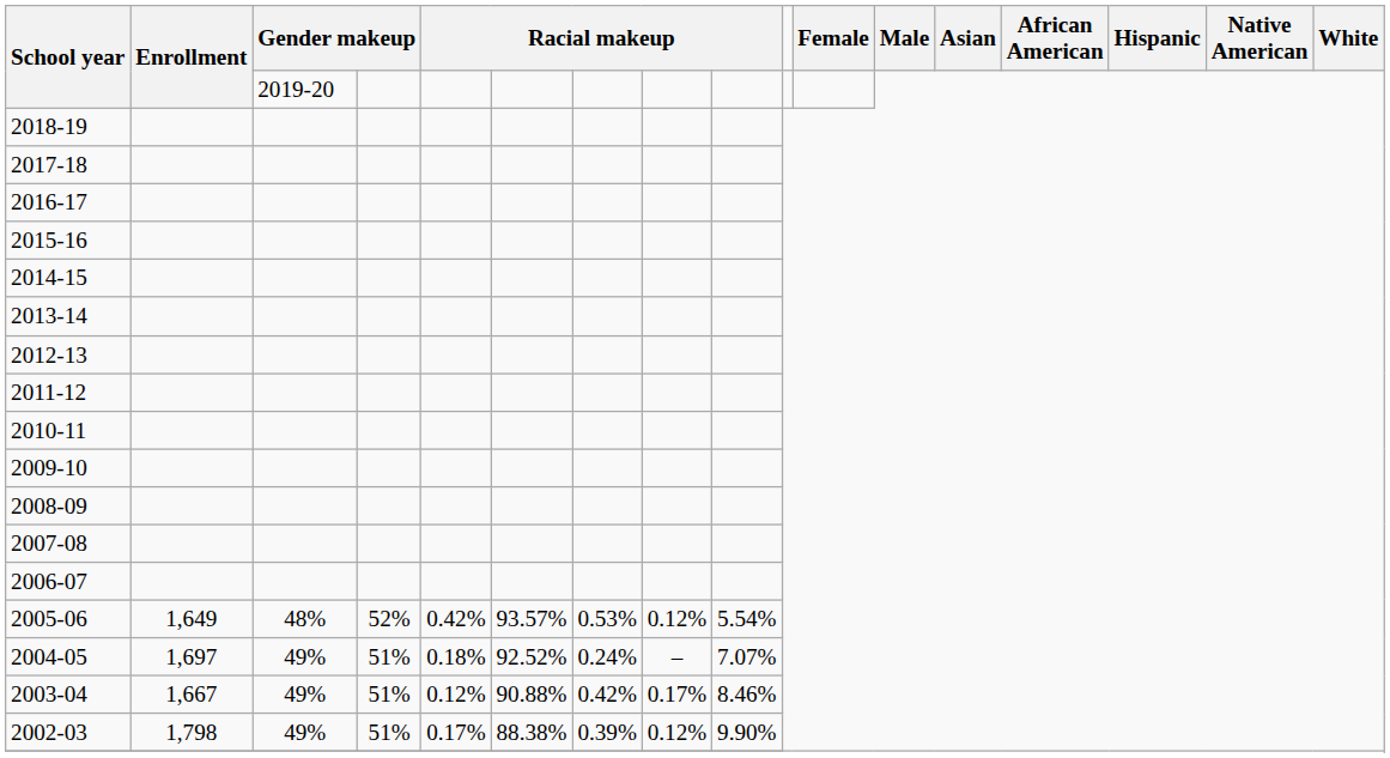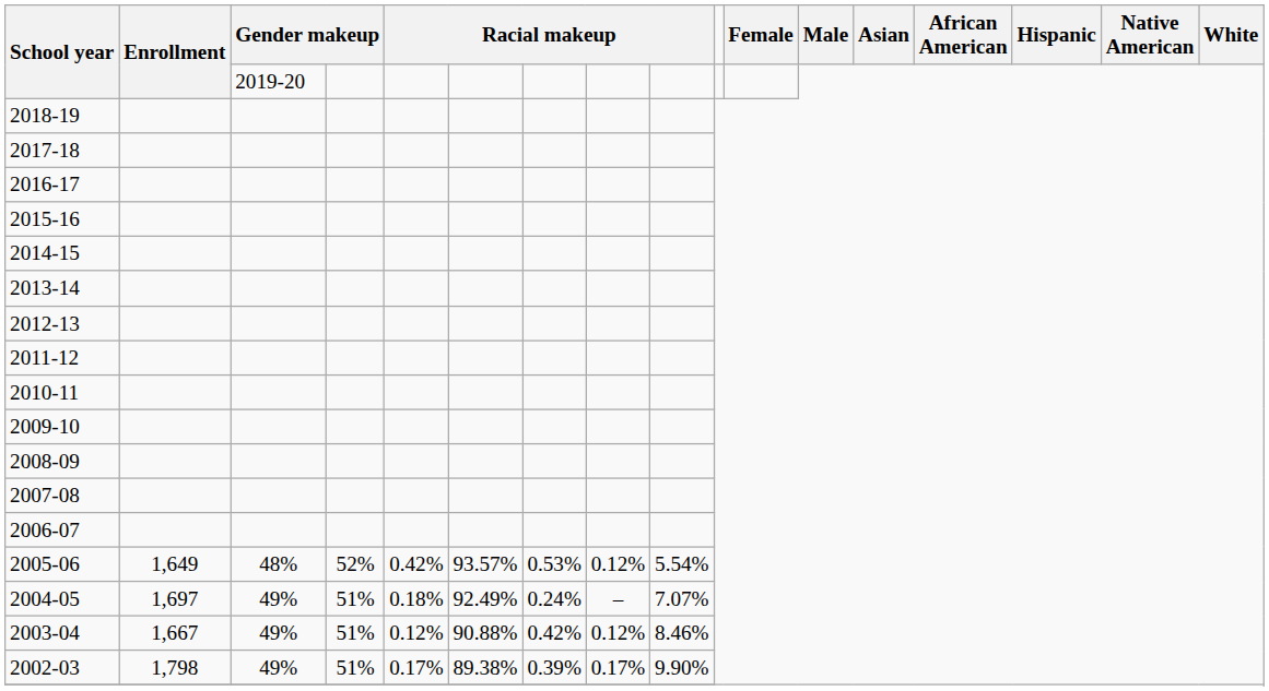2004-05 | column 6: 92.52% -> 92.49%
2003-04 | column 8: 0.17% -> 0.12%
2002-03 | column 6: 88.38% -> 89.38%
2002-03 | column 8: 0.12% -> 0.17%
